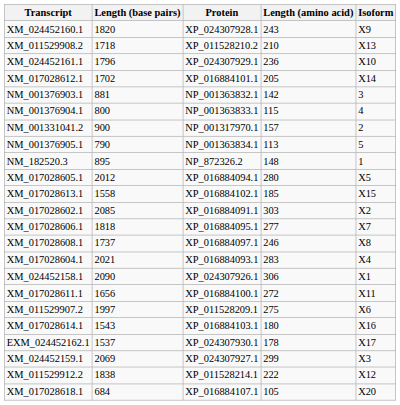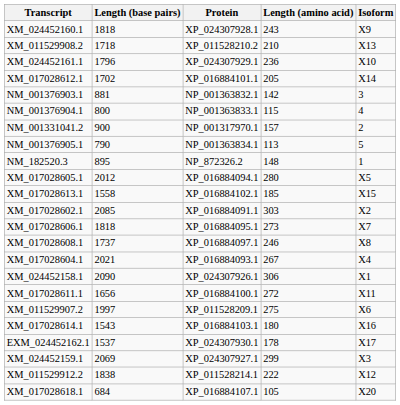XM_024452160.1 | Length (base pairs): 1820 -> 1818
XM_017028606.1 | Length (amino acid): 277 -> 273
XM_017028604.1 | Length (amino acid): 283 -> 267
